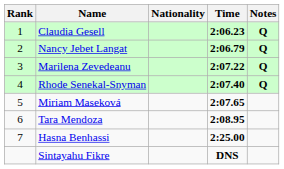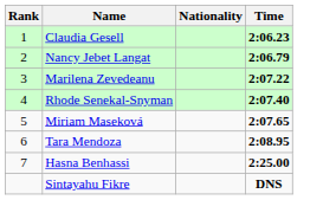- column: Notes | Q | Q | Q | Q
